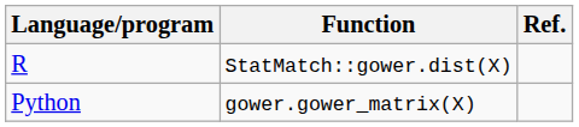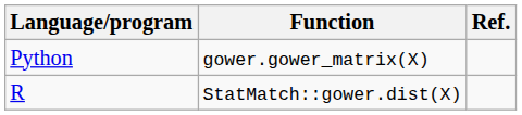rows swapped: R <-> Python
